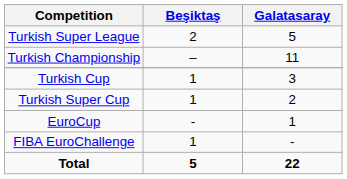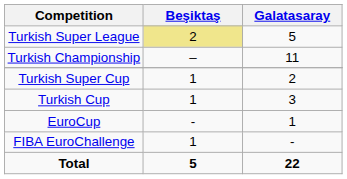Turkish Super League | Beşiktaş: no background -> khaki background
rows swapped: Turkish Cup <-> Turkish Super Cup
